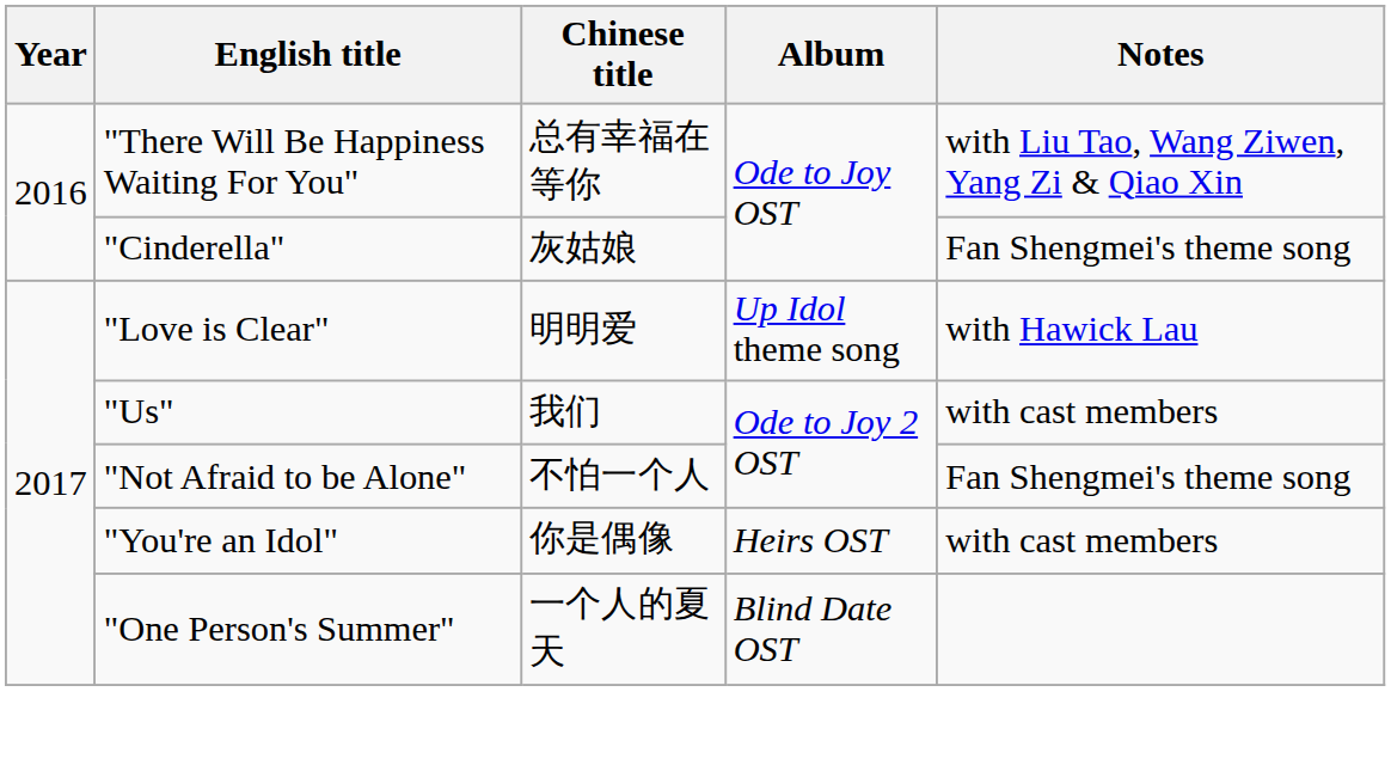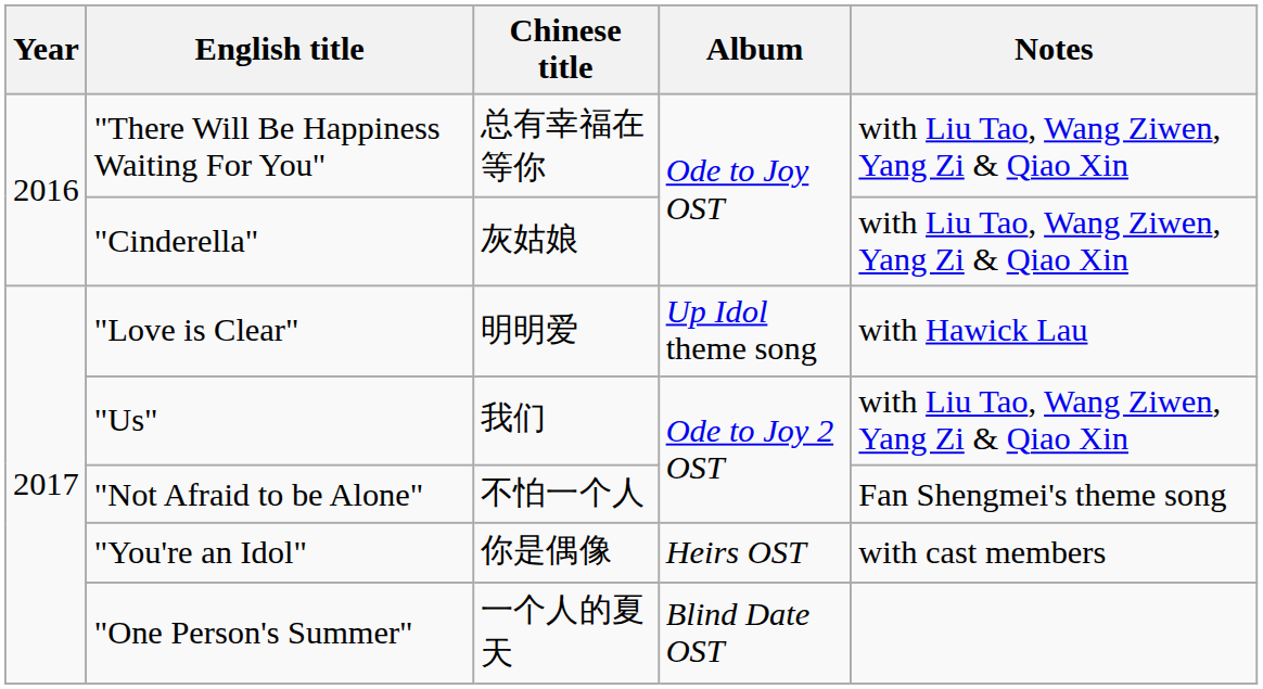"Cinderella" | Notes: Fan Shengmei's theme song -> with Liu Tao, Wang Ziwen, Yang Zi & Qiao Xin
"Us" | Notes: with cast members -> with Liu Tao, Wang Ziwen, Yang Zi & Qiao Xin
